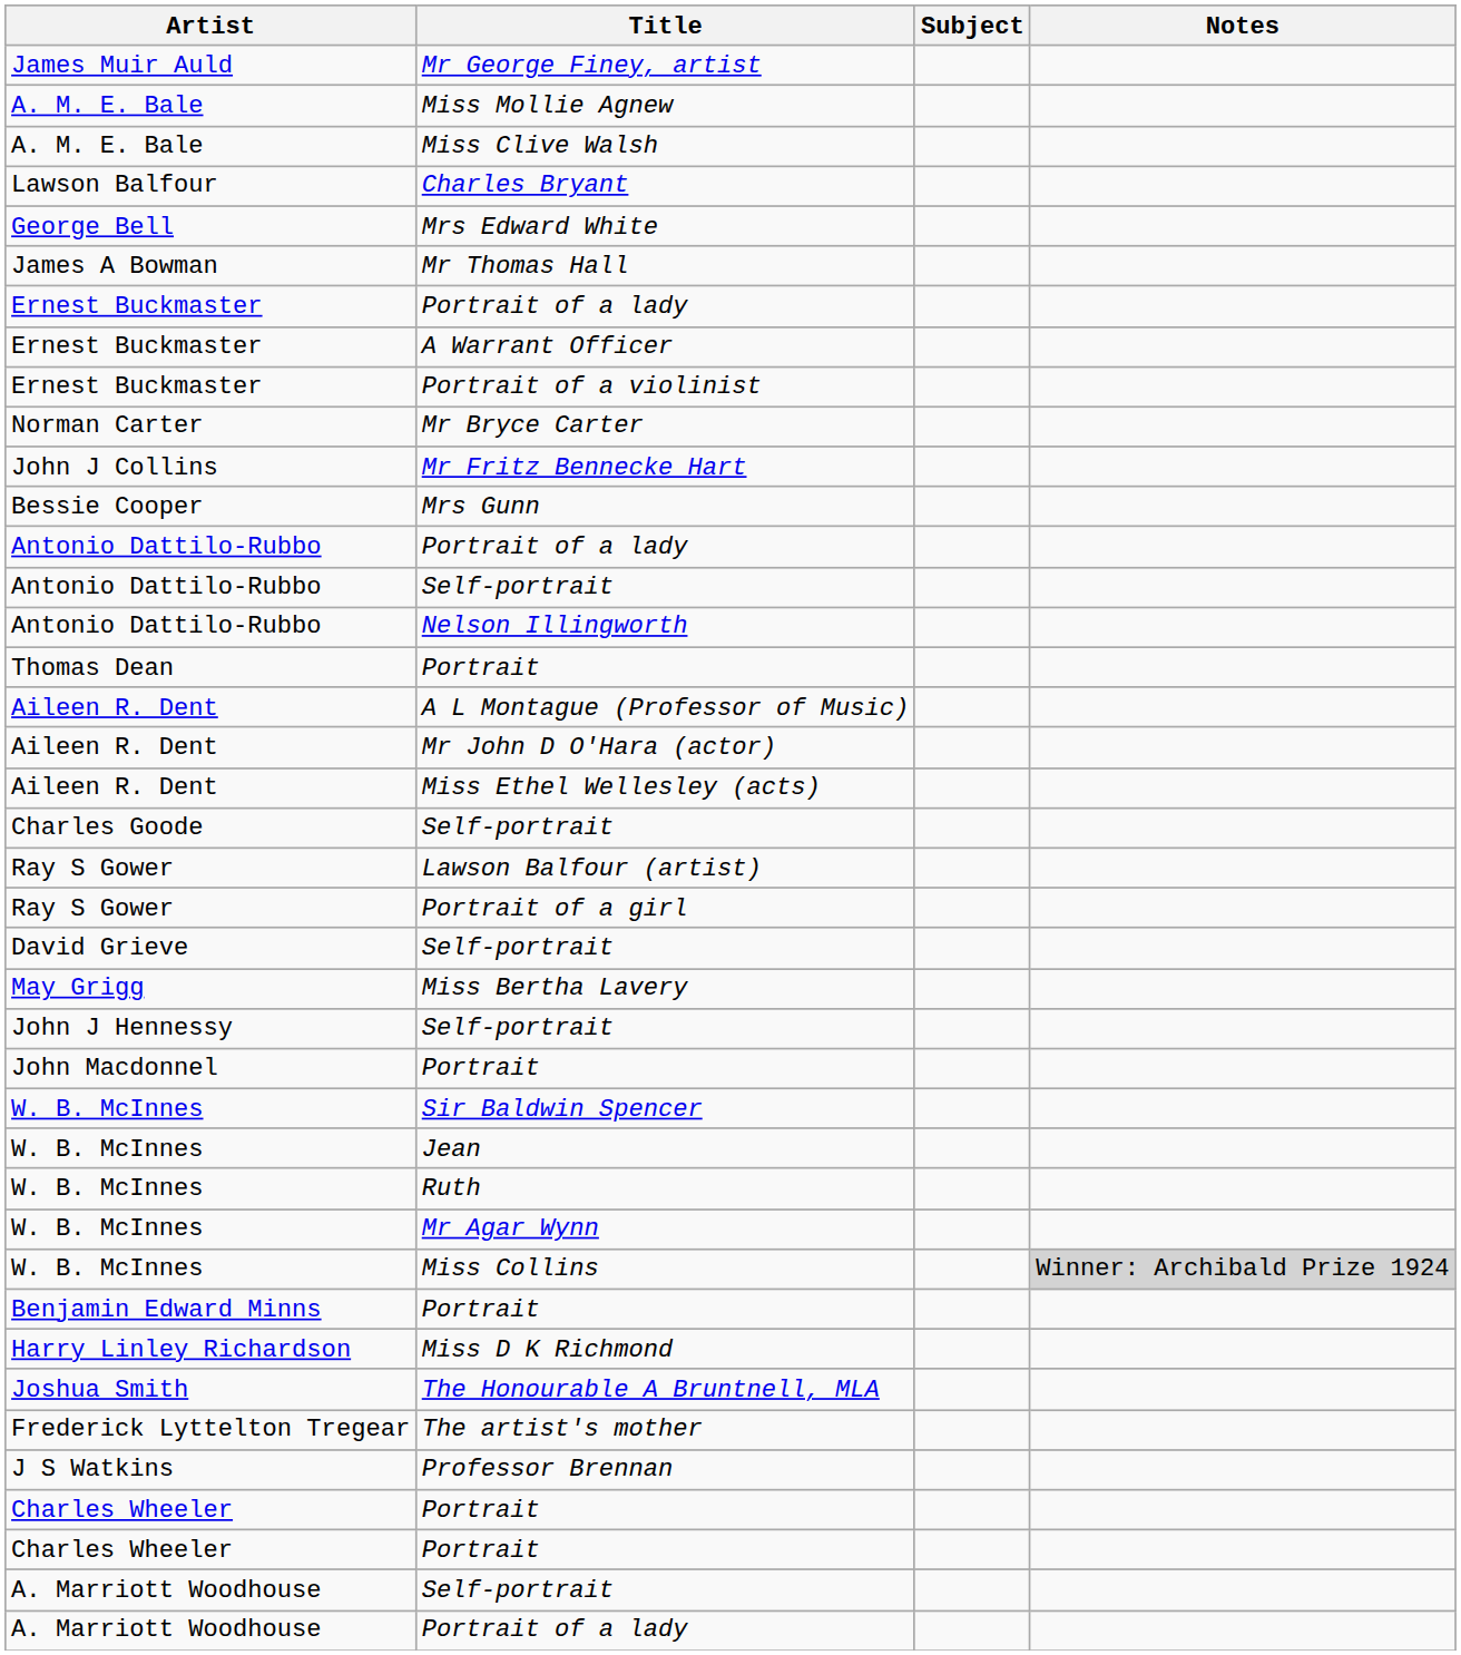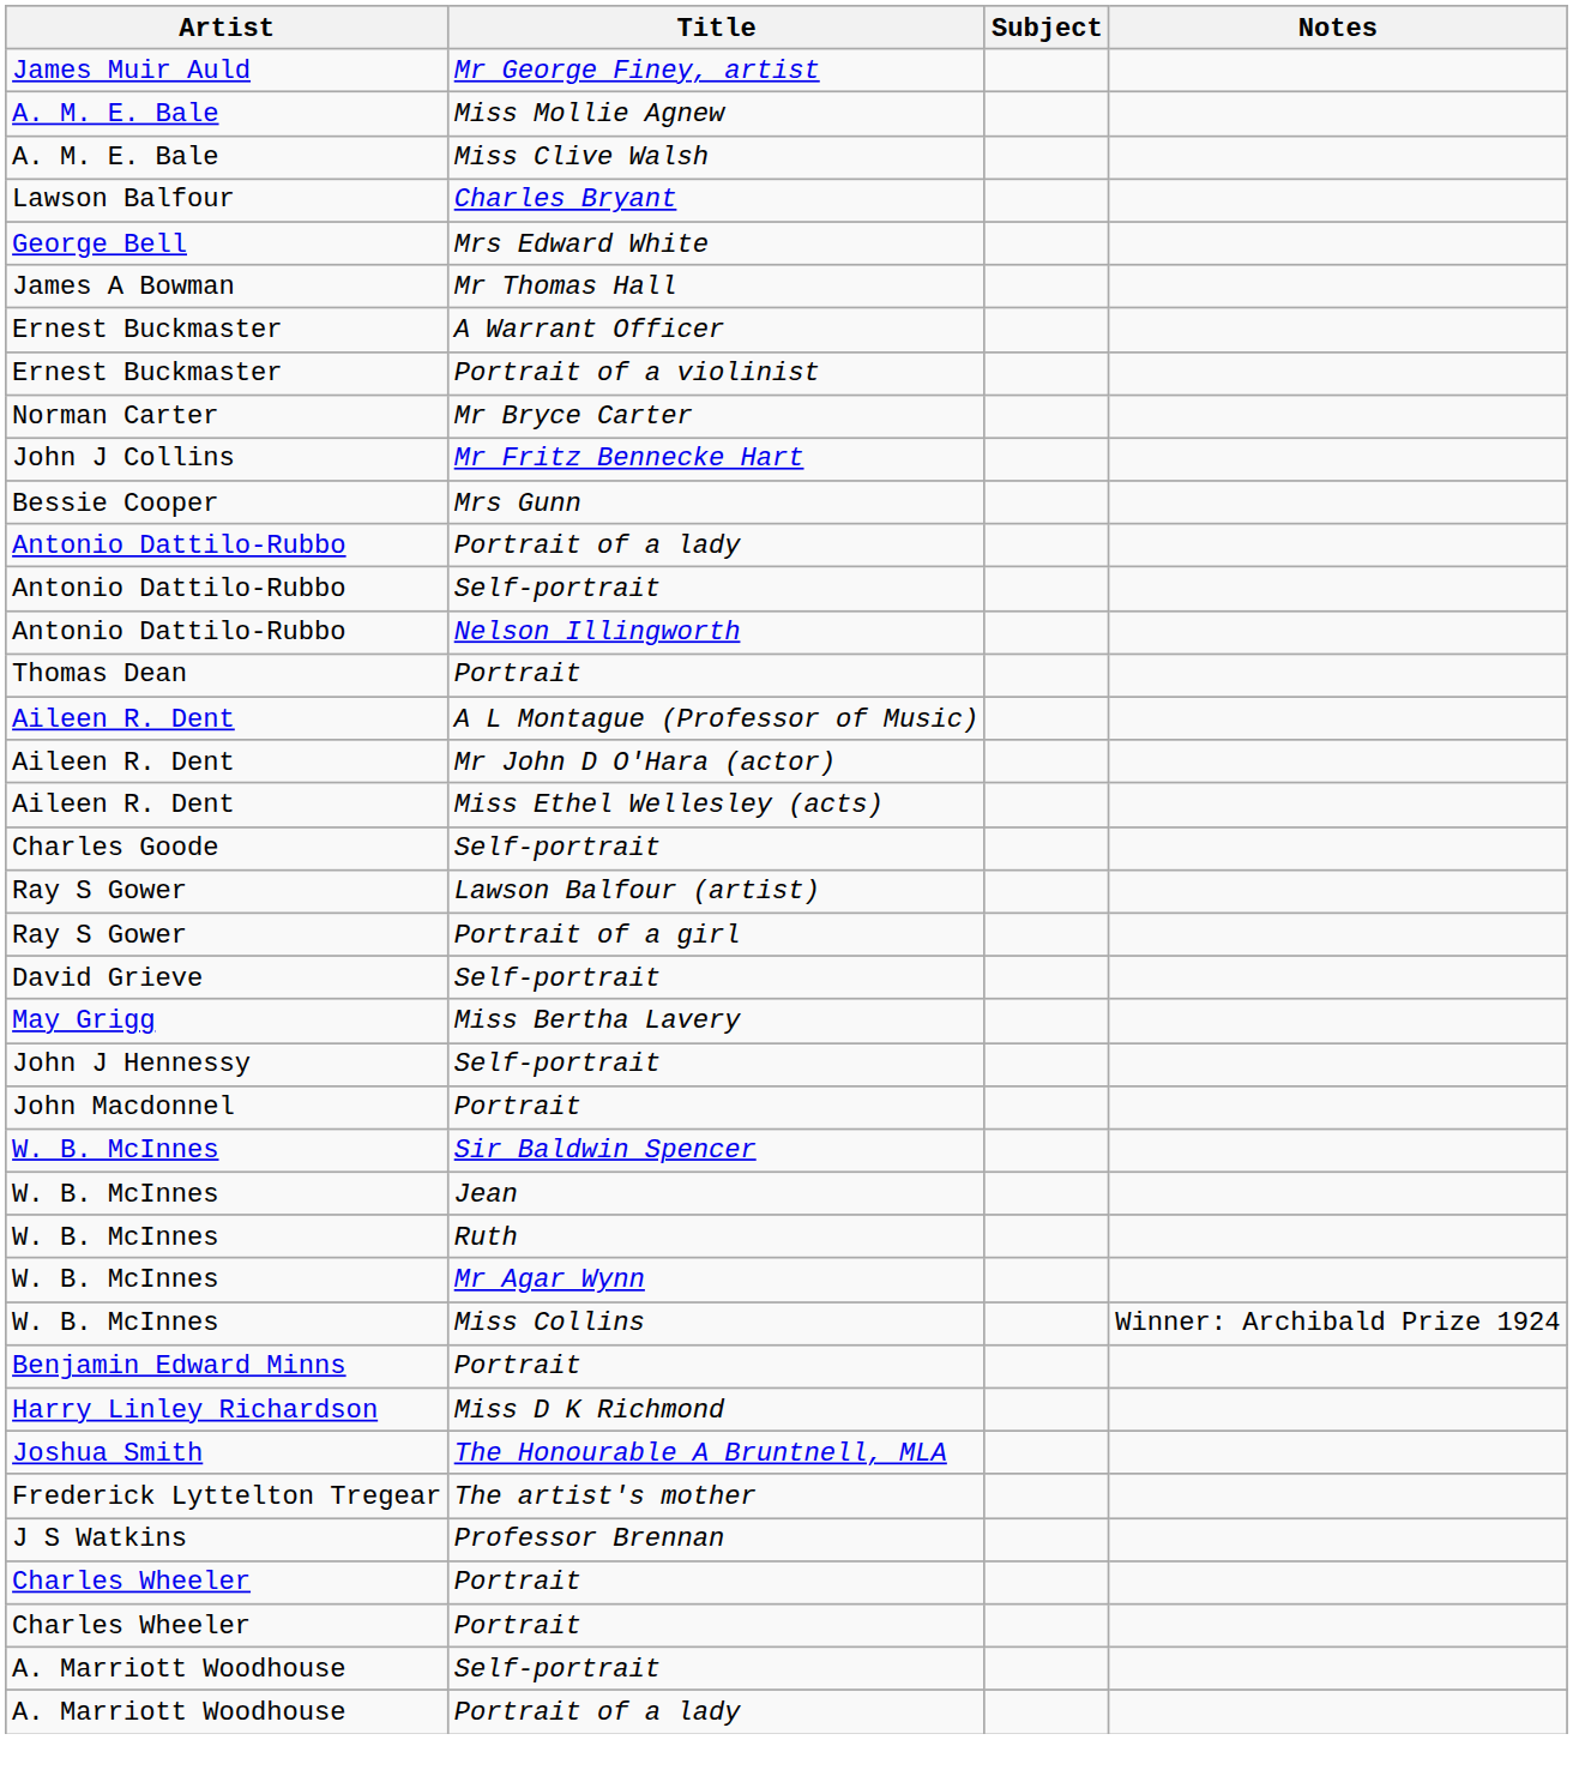- row: Ernest Buckmaster | Portrait of a lady
Miss Collins | Notes: lightgrey background -> no background
